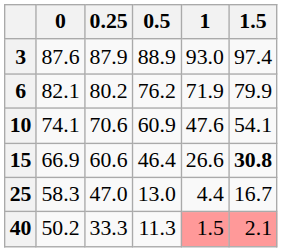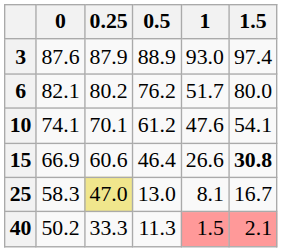6 | 1: 71.9 -> 51.7
6 | 1.5: 79.9 -> 80.0
10 | 0.25: 70.6 -> 70.1
10 | 0.5: 60.9 -> 61.2
25 | 0.25: no background -> khaki background
25 | 1: 4.4 -> 8.1
